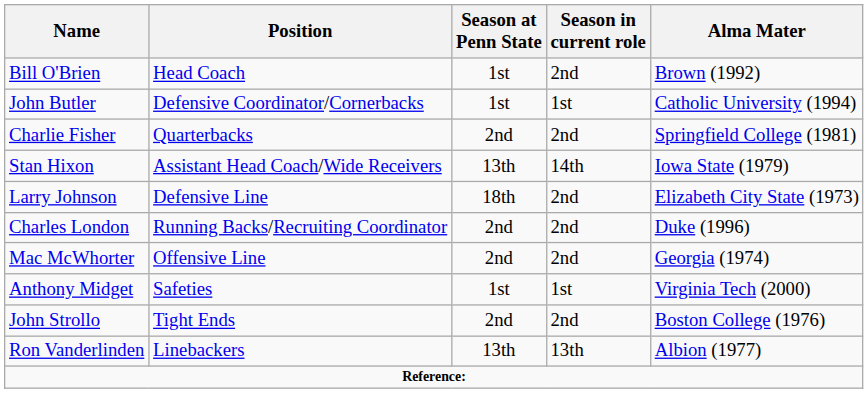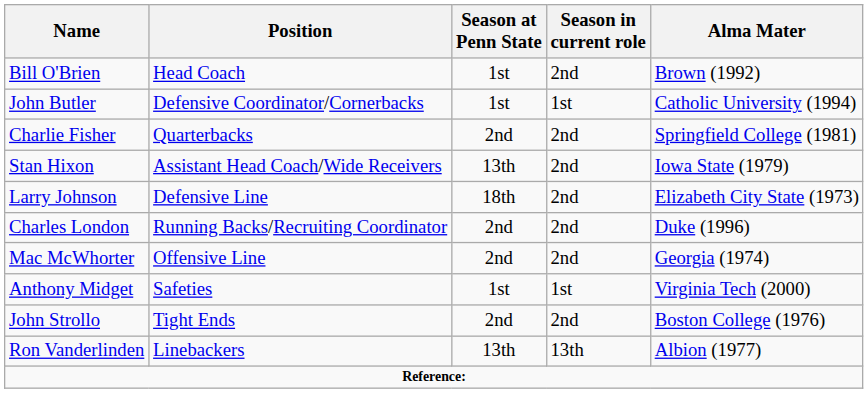Stan Hixon | Season in current role: 14th -> 2nd
